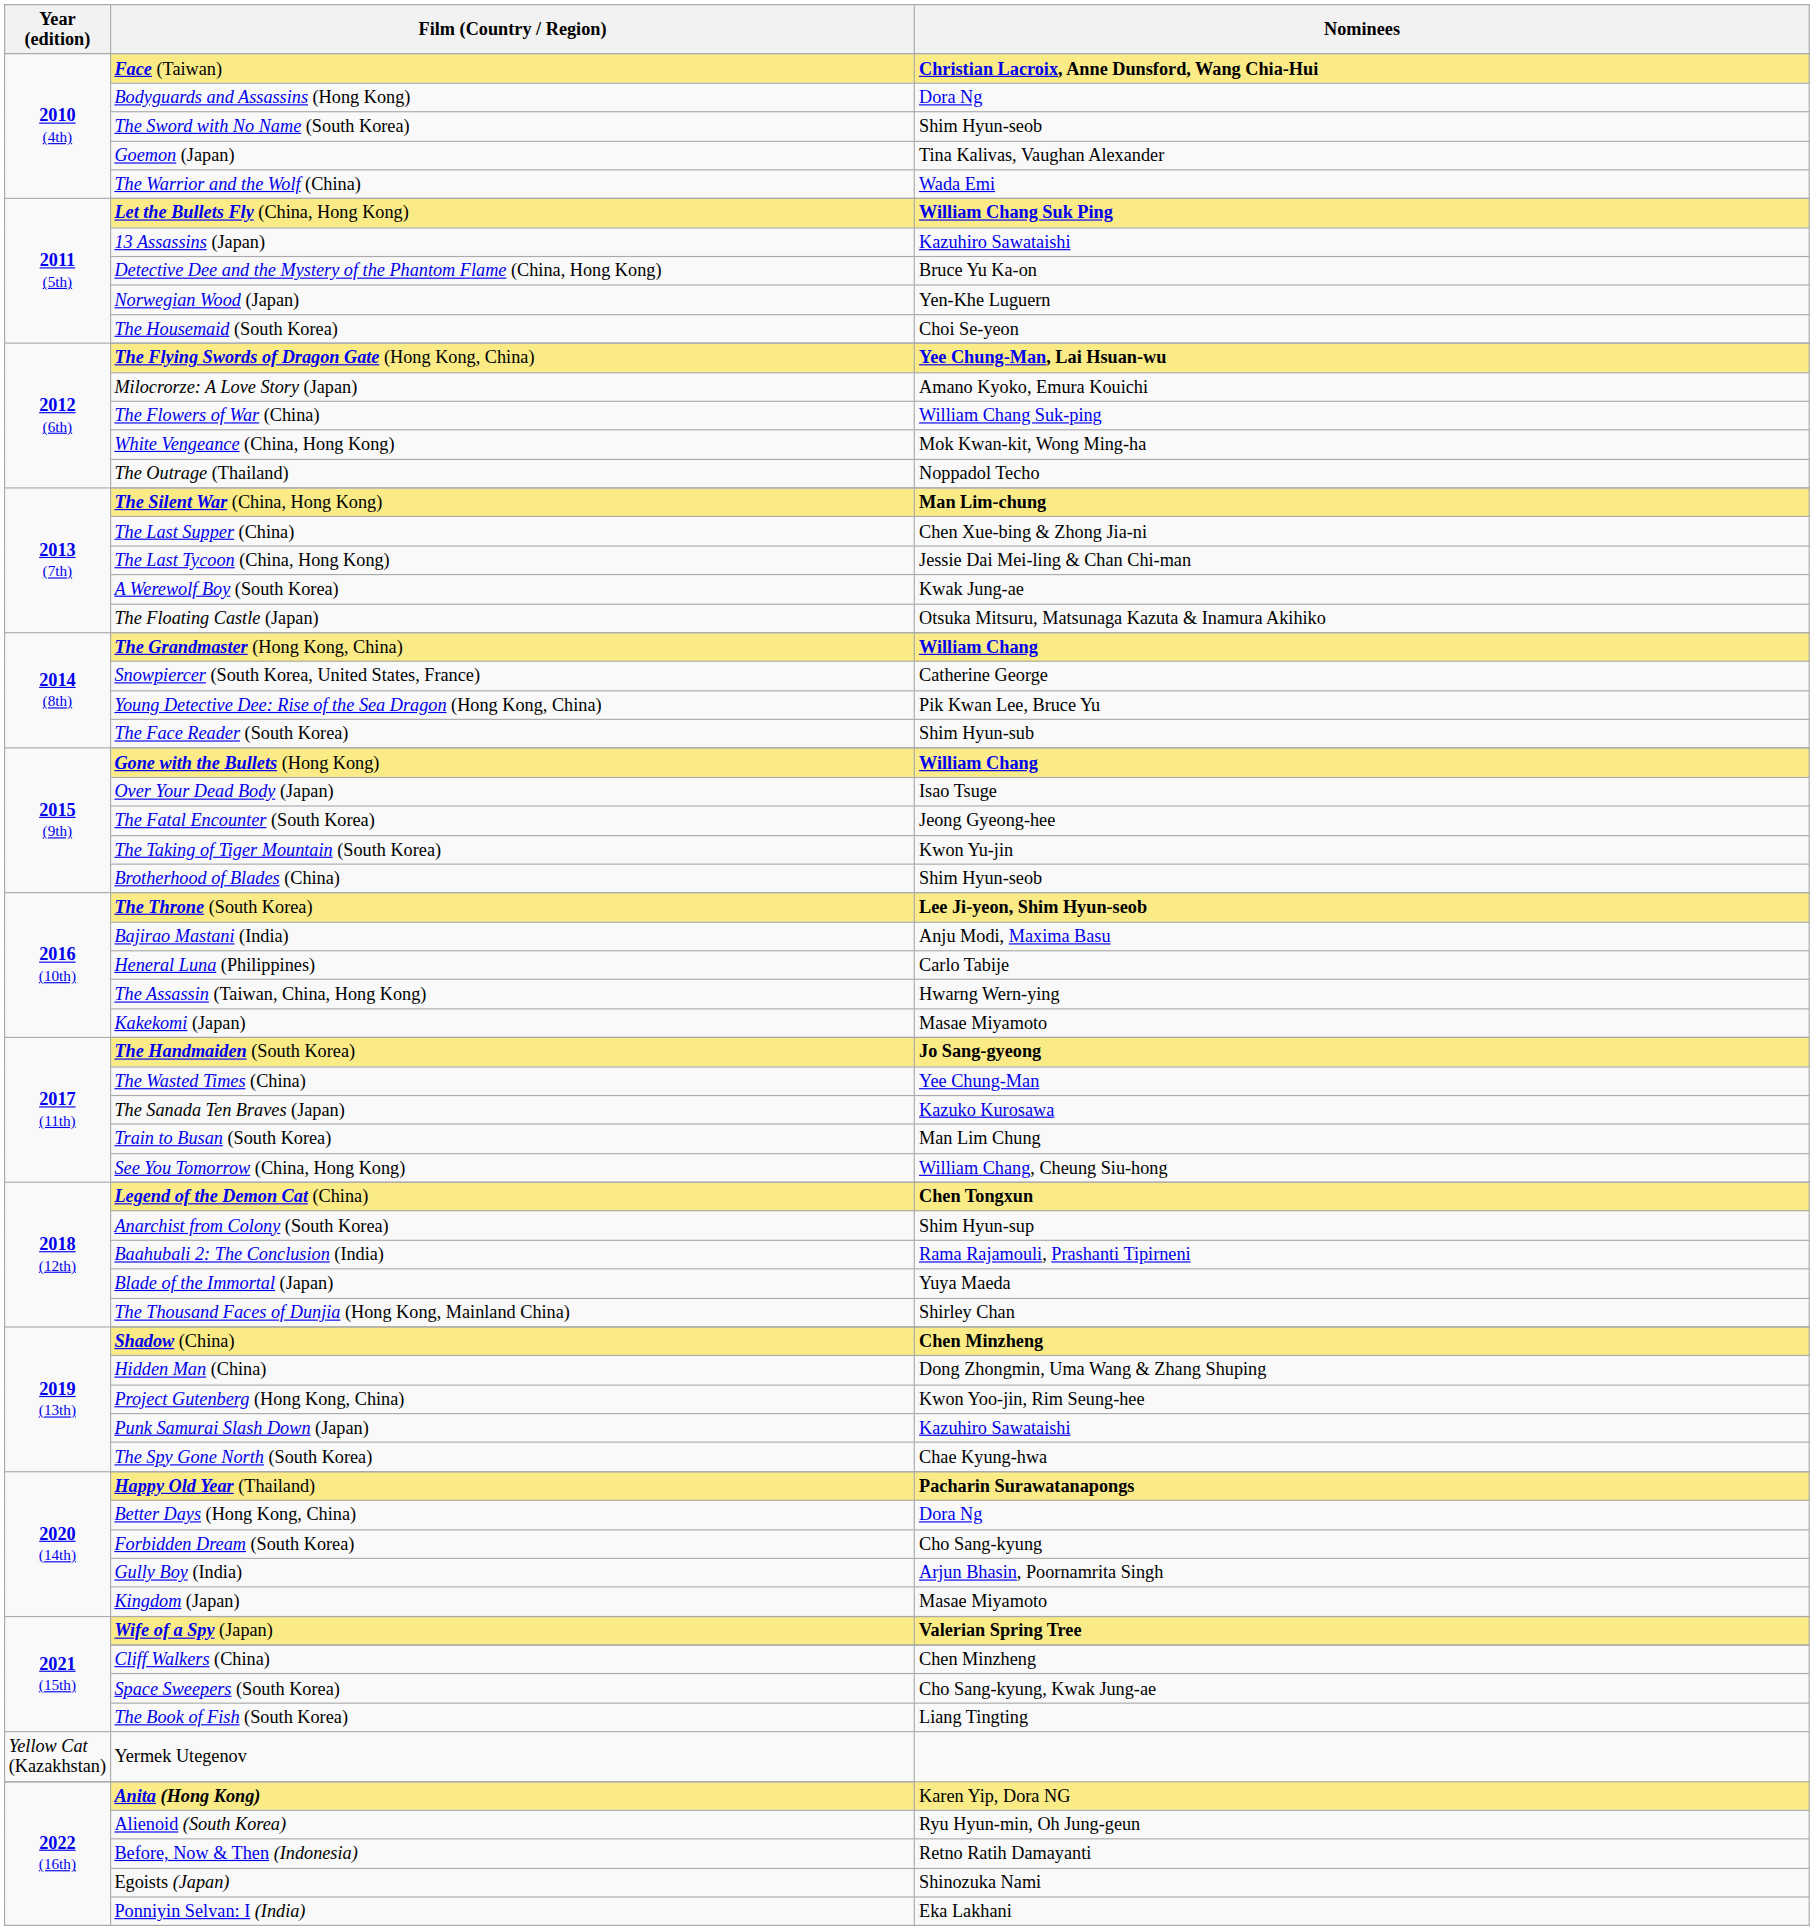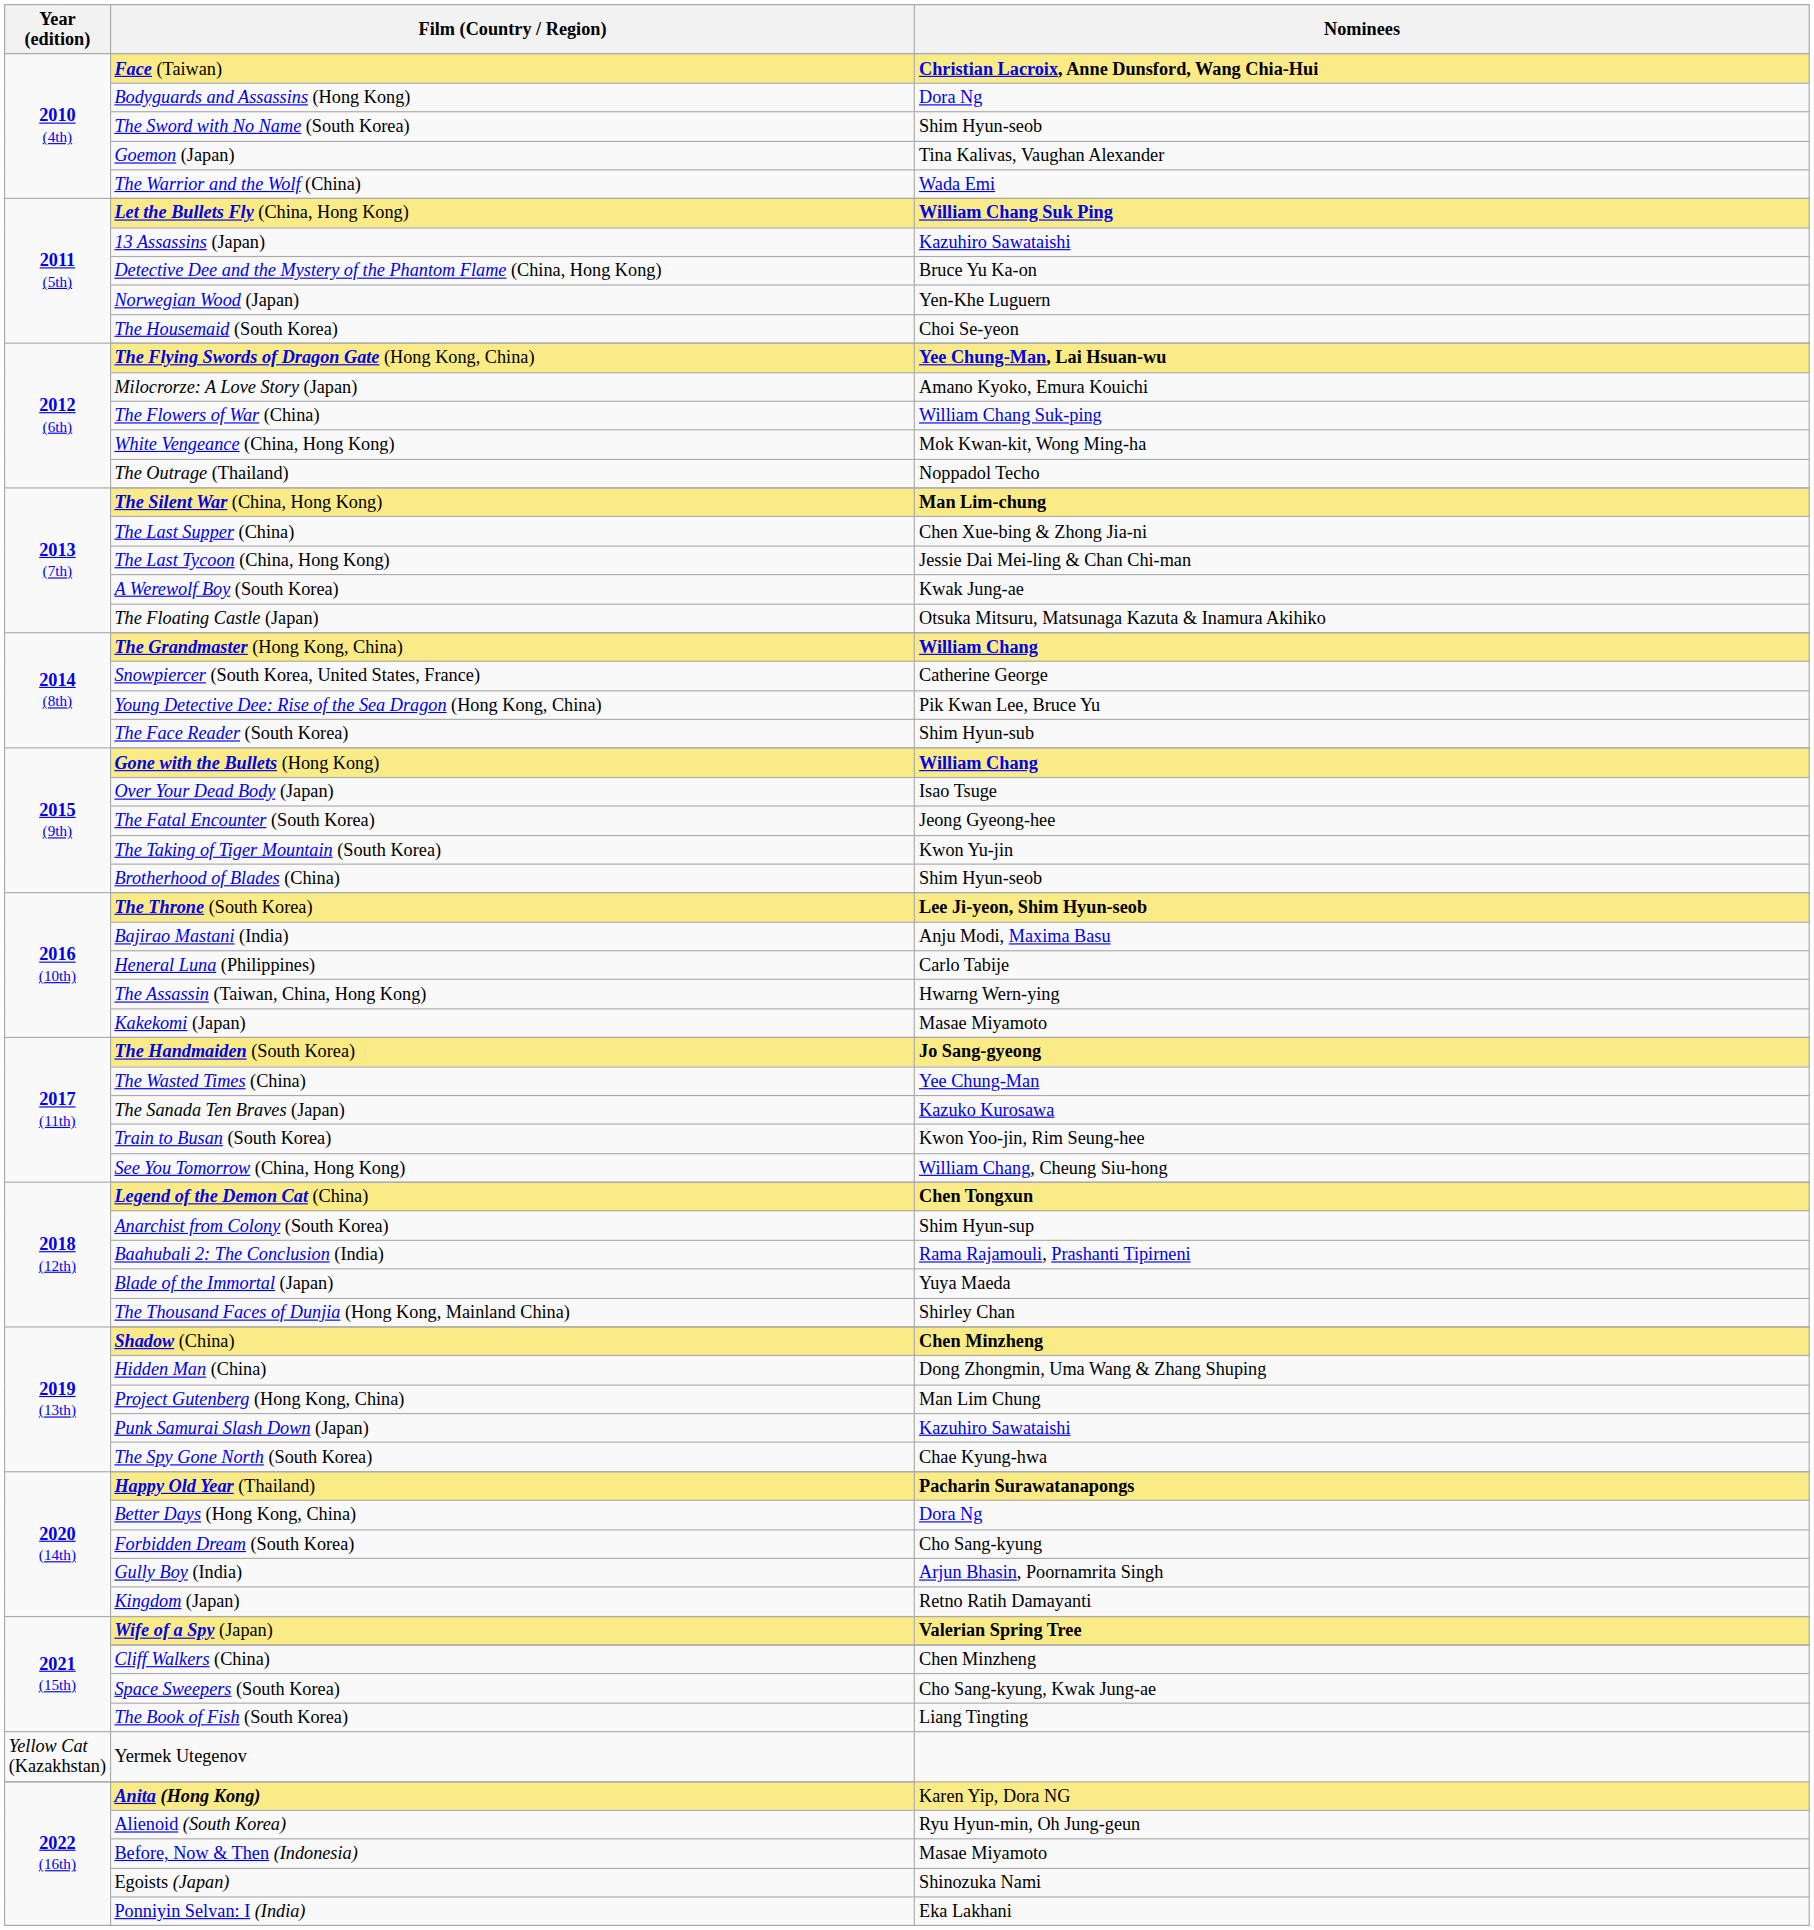Train to Busan (South Korea) | Nominees: Man Lim Chung -> Kwon Yoo-jin, Rim Seung-hee
Project Gutenberg (Hong Kong, China) | Nominees: Kwon Yoo-jin, Rim Seung-hee -> Man Lim Chung
Kingdom (Japan) | Nominees: Masae Miyamoto -> Retno Ratih Damayanti
Before, Now & Then (Indonesia) | Nominees: Retno Ratih Damayanti -> Masae Miyamoto
